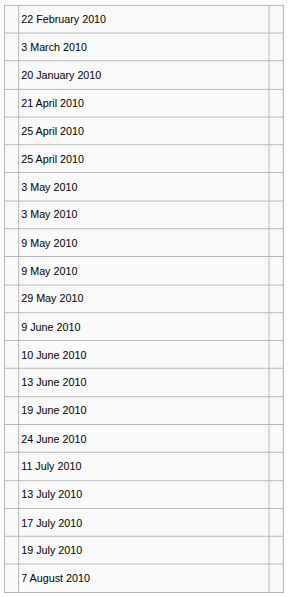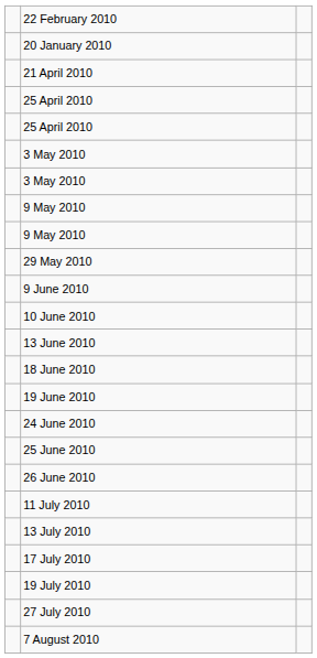- row: 3 March 2010
+ row: 18 June 2010
+ row: 25 June 2010
+ row: 26 June 2010
+ row: 27 July 2010
